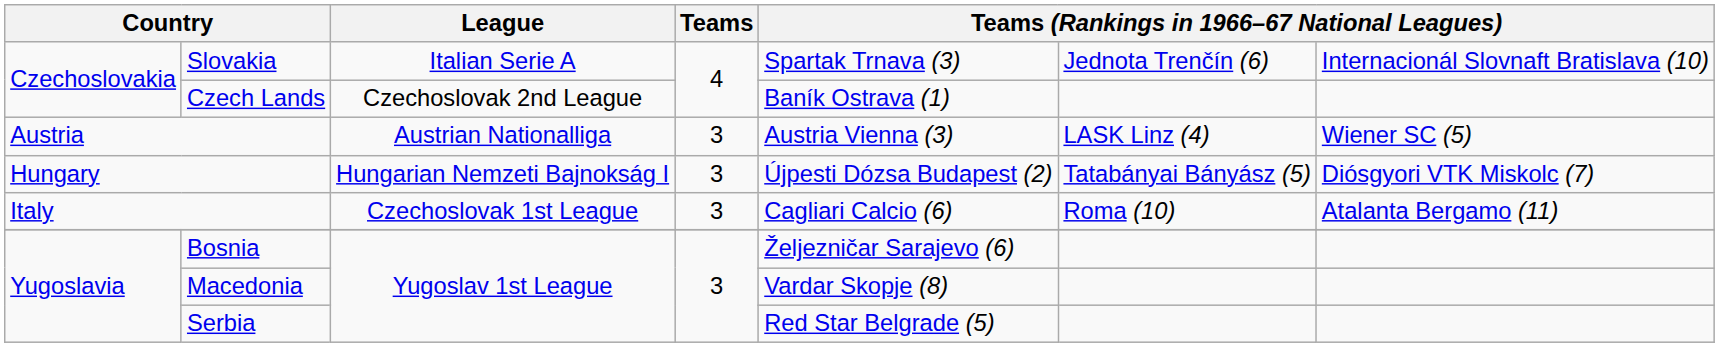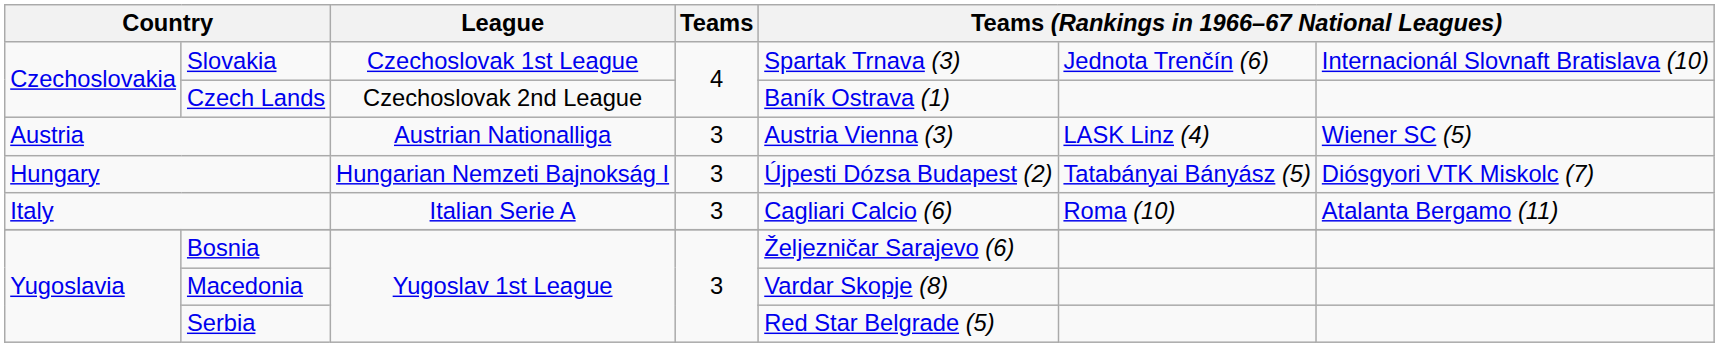Slovakia | League: Italian Serie A -> Czechoslovak 1st League
Italy | League: Czechoslovak 1st League -> Italian Serie A
